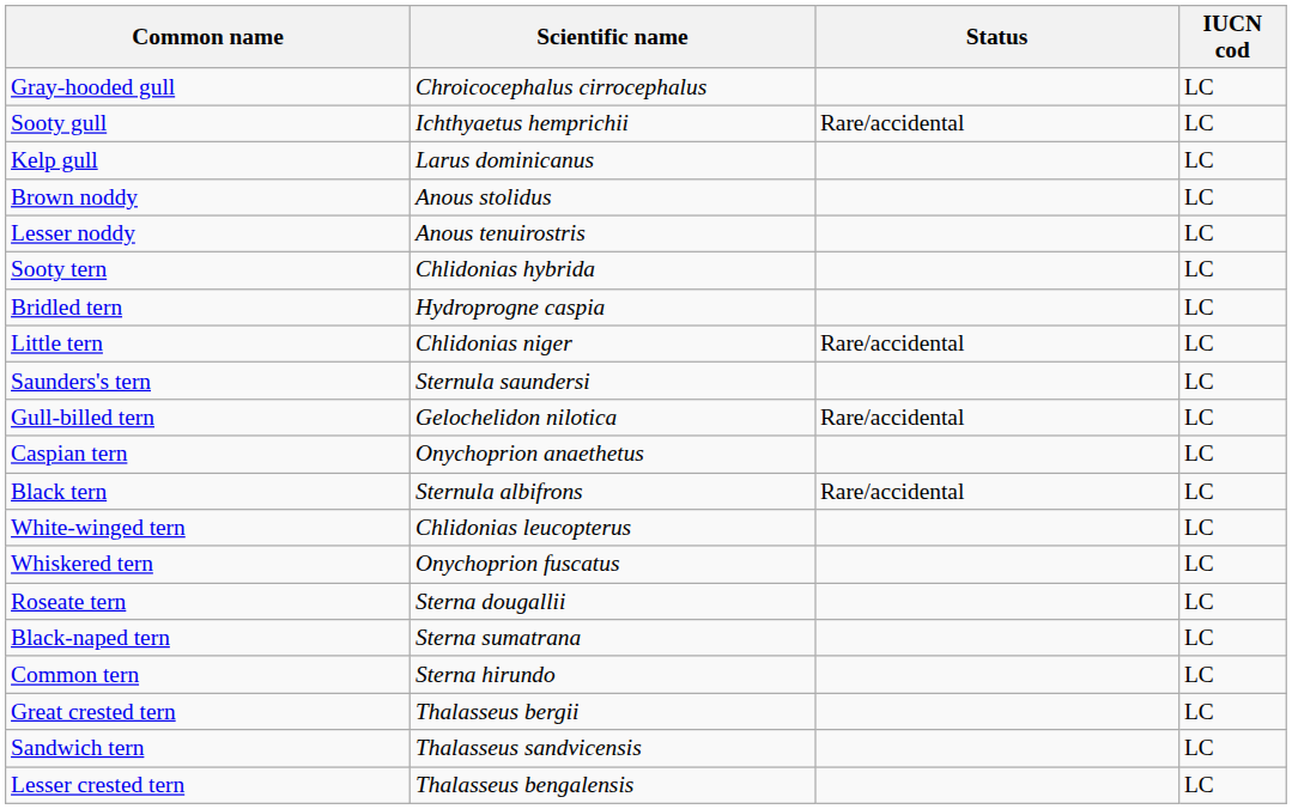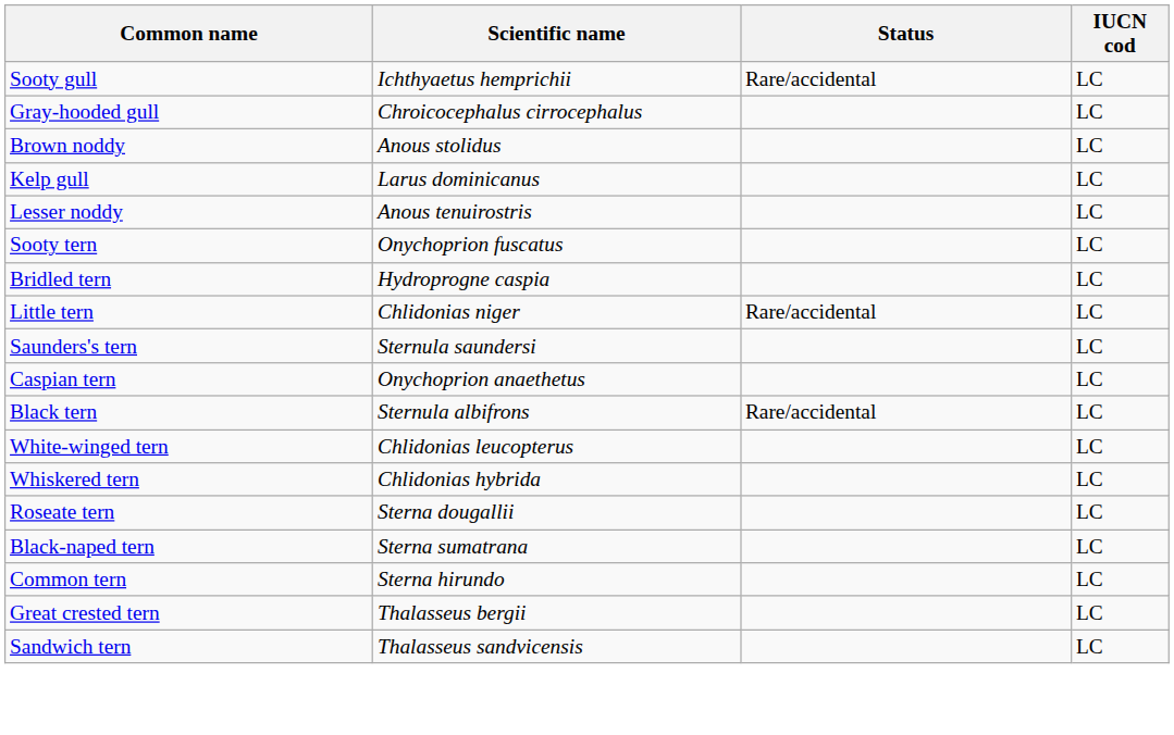rows swapped: Gray-hooded gull <-> Sooty gull
rows swapped: Kelp gull <-> Brown noddy
Sooty tern | Scientific name: Chlidonias hybrida -> Onychoprion fuscatus
- row: Gull-billed tern | Gelochelidon nilotica | Rare/accidental | LC
Whiskered tern | Scientific name: Onychoprion fuscatus -> Chlidonias hybrida
- row: Lesser crested tern | Thalasseus bengalensis | LC
